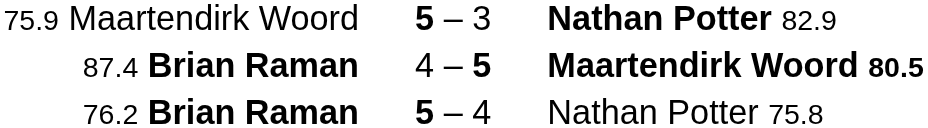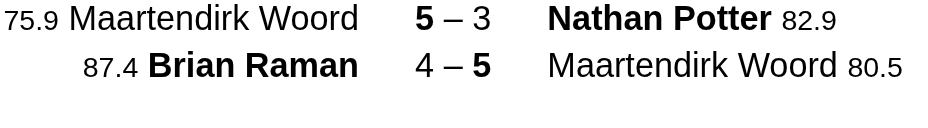87.4 Brian Raman | column 3: bold -> normal
- row: 76.2 Brian Raman | 5 – 4 | Nathan Potter 75.8
